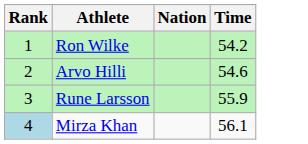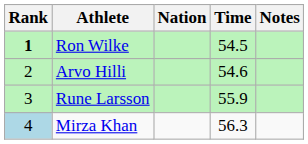+ column: Notes
Ron Wilke | Rank: normal -> bold
Ron Wilke | Time: 54.2 -> 54.5
Mirza Khan | Time: 56.1 -> 56.3
